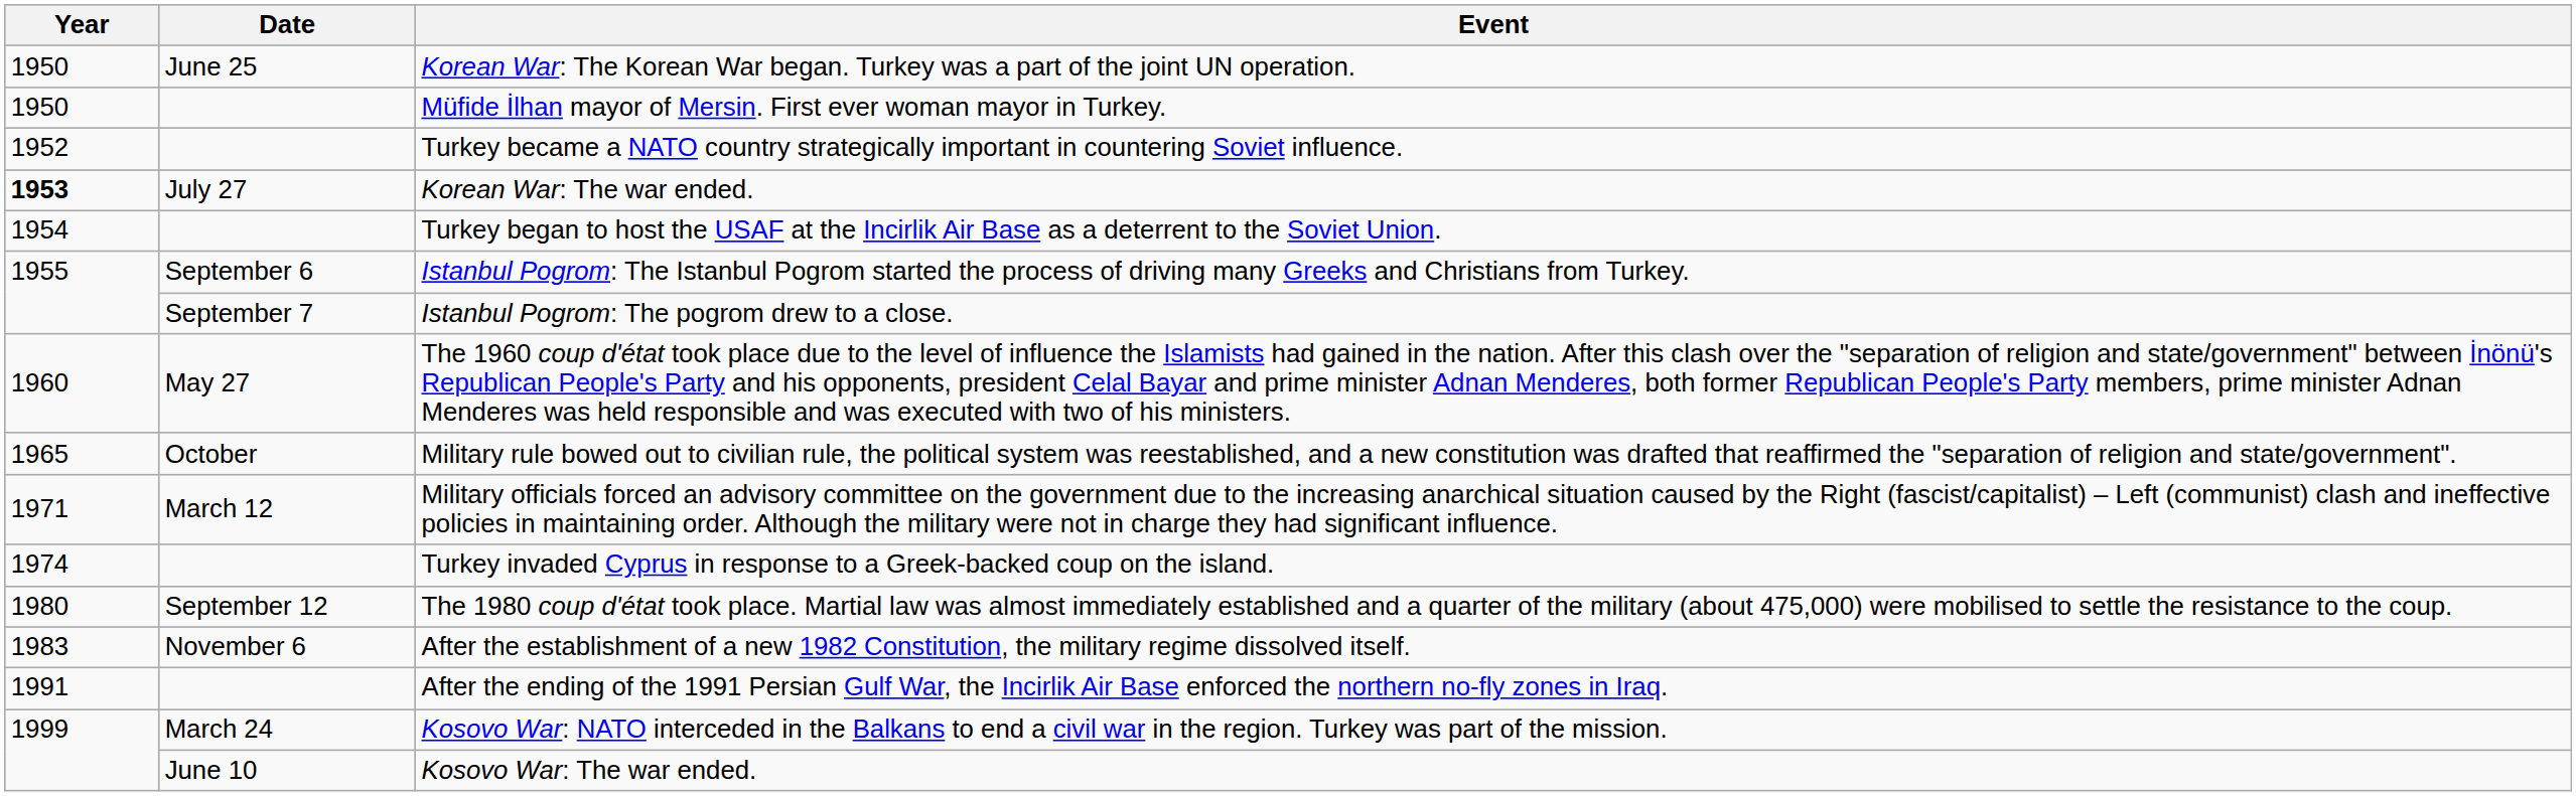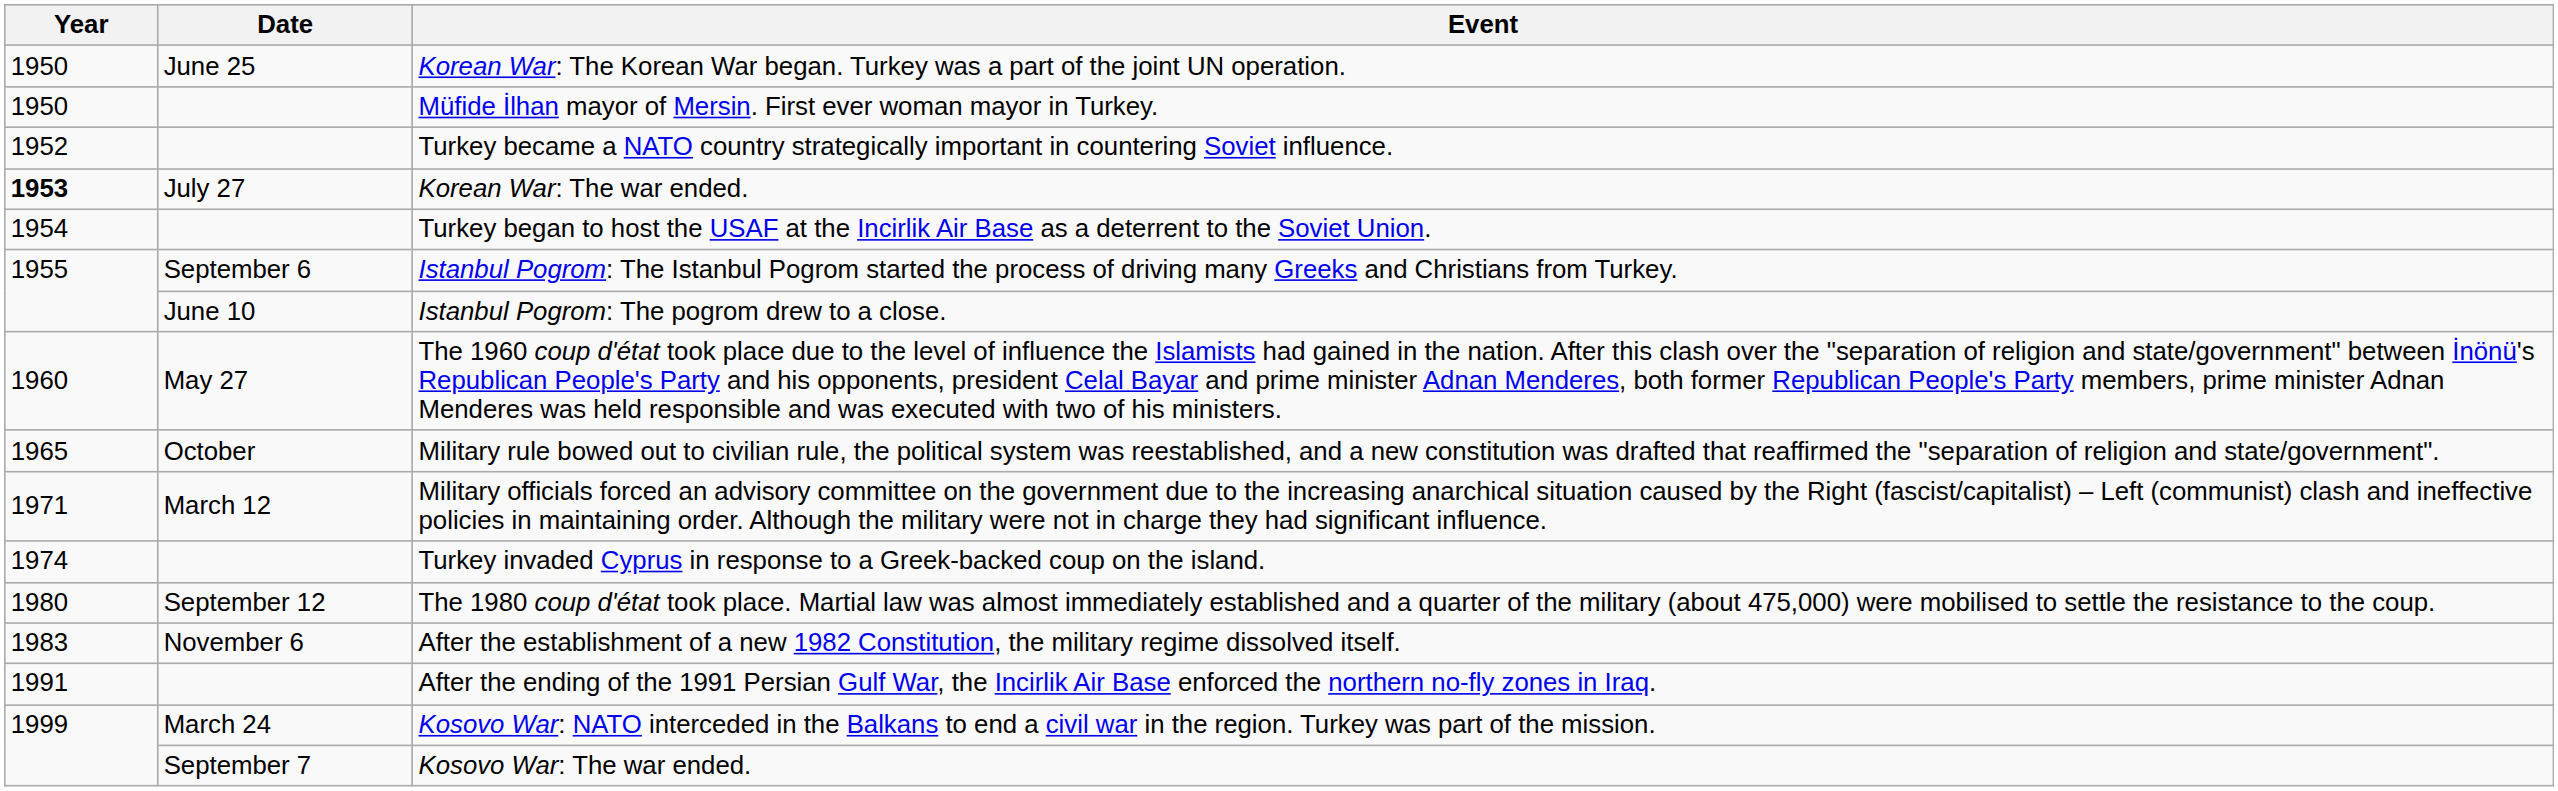Istanbul Pogrom: The pogrom drew to a close. | Date: September 7 -> June 10
Kosovo War: The war ended. | Date: June 10 -> September 7
